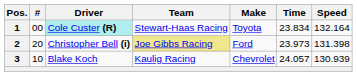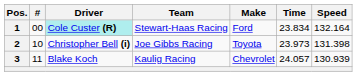1 | Make: Toyota -> Ford
2 | #: 20 -> 10
2 | Team: khaki background -> no background
2 | Make: Ford -> Toyota
3 | #: 10 -> 11
